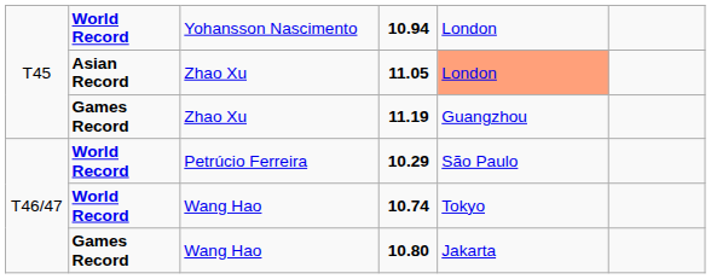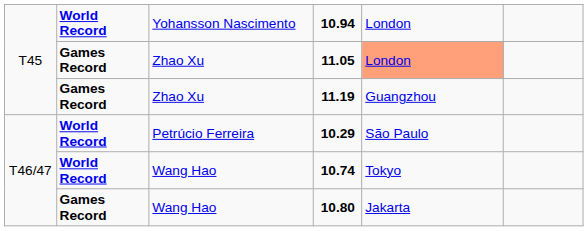11.05 | column 2: Asian Record -> Games Record
